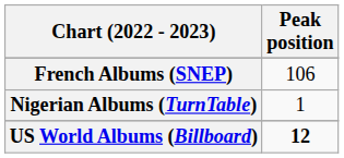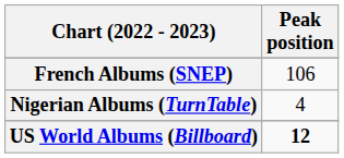Nigerian Albums (TurnTable) | Peak position: 1 -> 4
